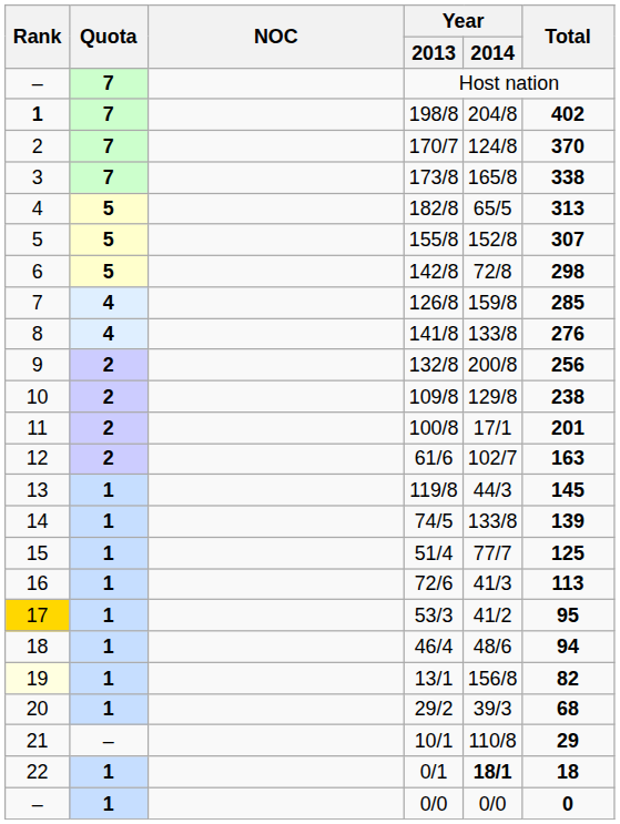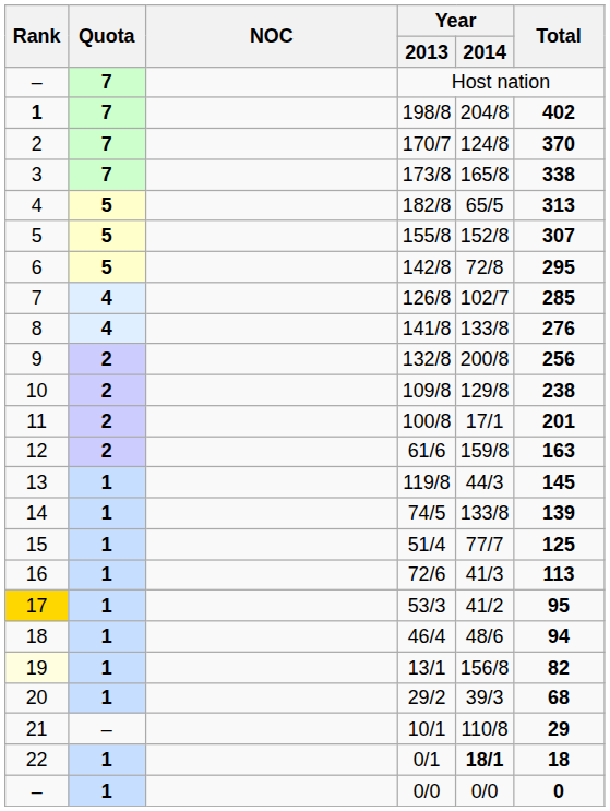142/8 | Total: 298 -> 295
126/8 | Year / 2014: 159/8 -> 102/7
61/6 | Year / 2014: 102/7 -> 159/8
